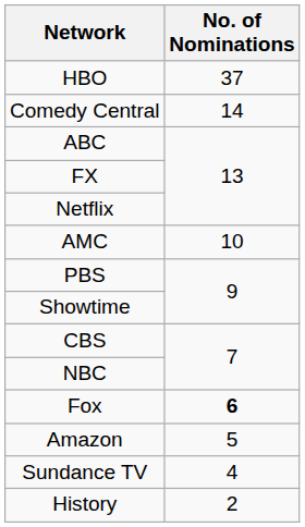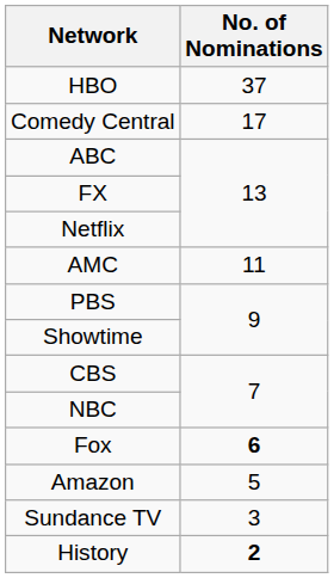Comedy Central | No. of Nominations: 14 -> 17
AMC | No. of Nominations: 10 -> 11
Sundance TV | No. of Nominations: 4 -> 3
History | No. of Nominations: normal -> bold
